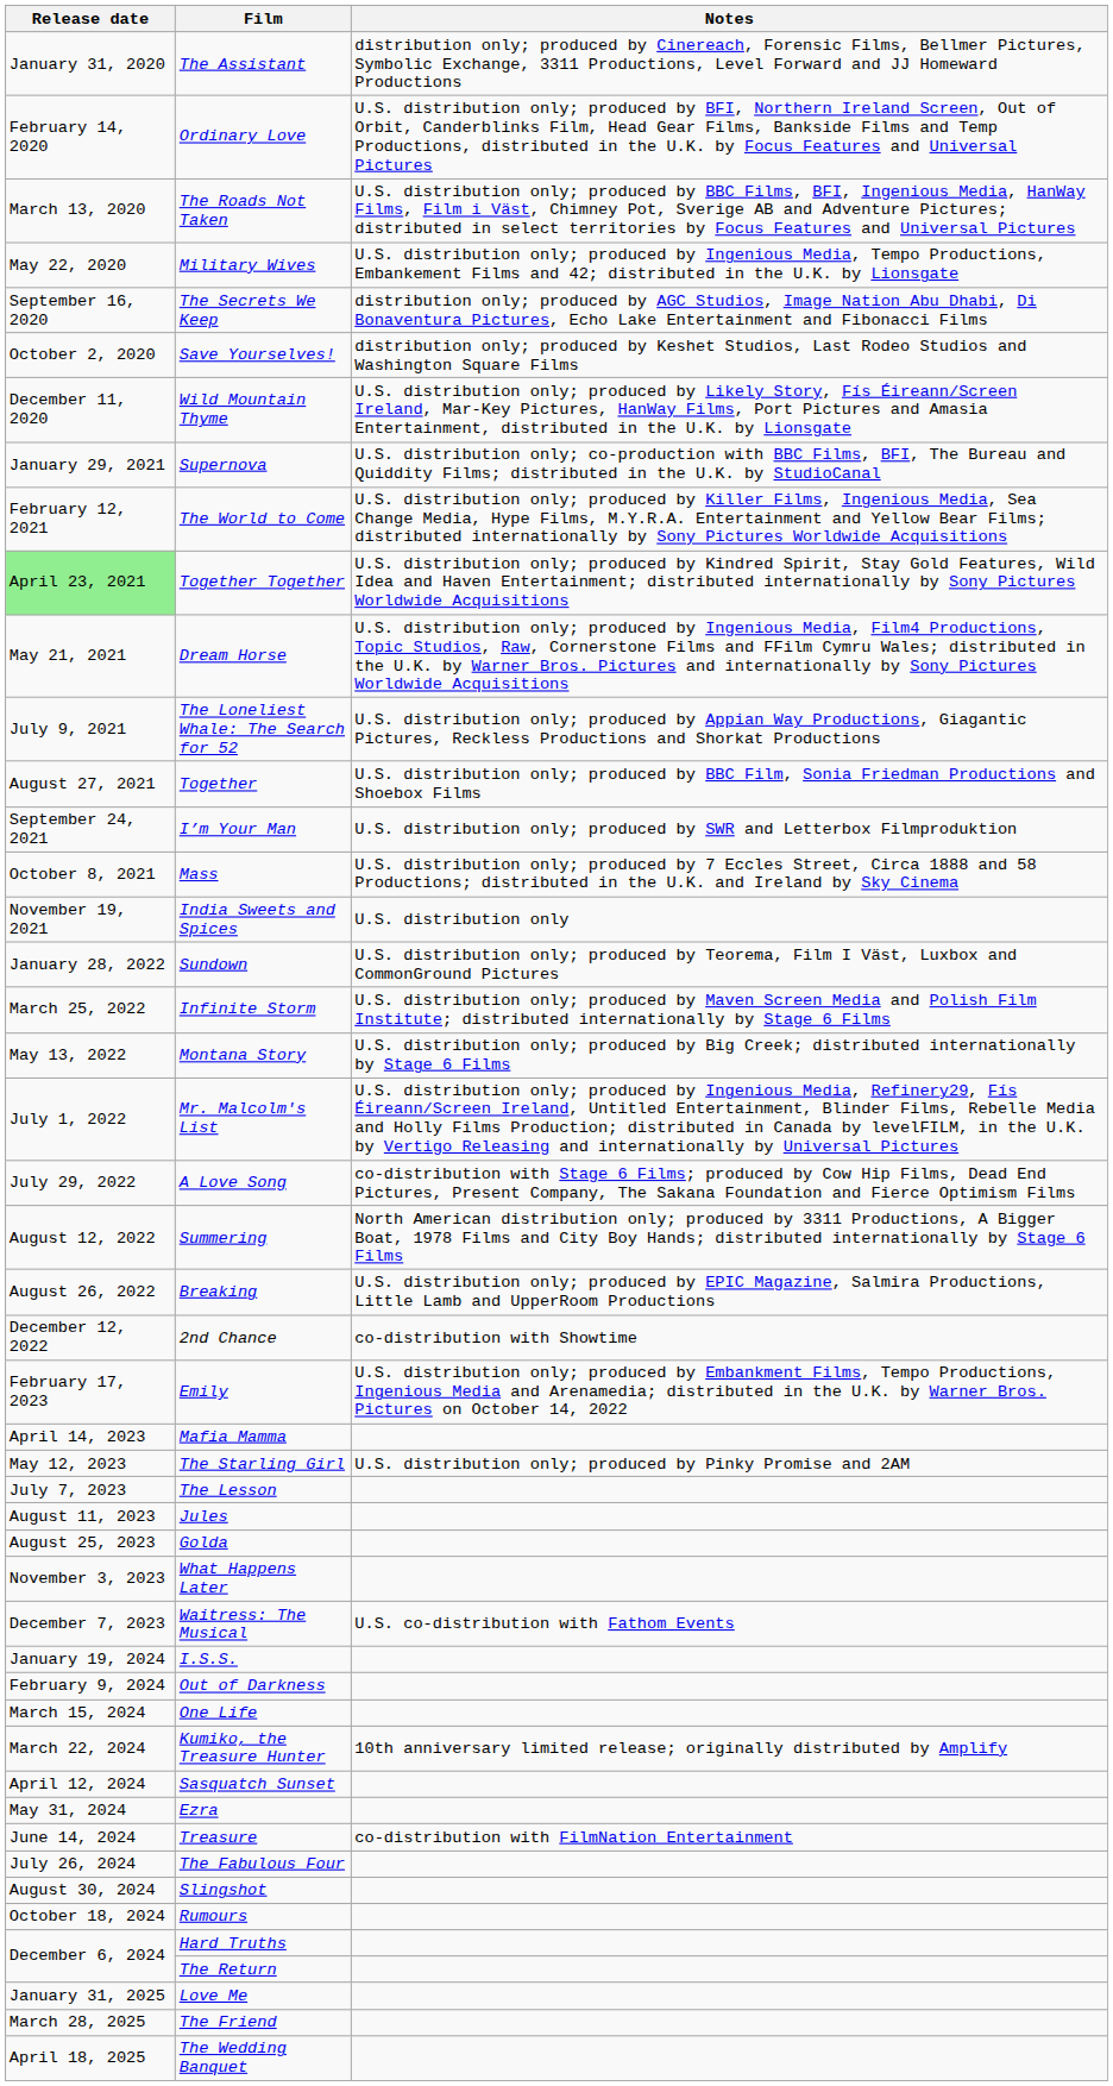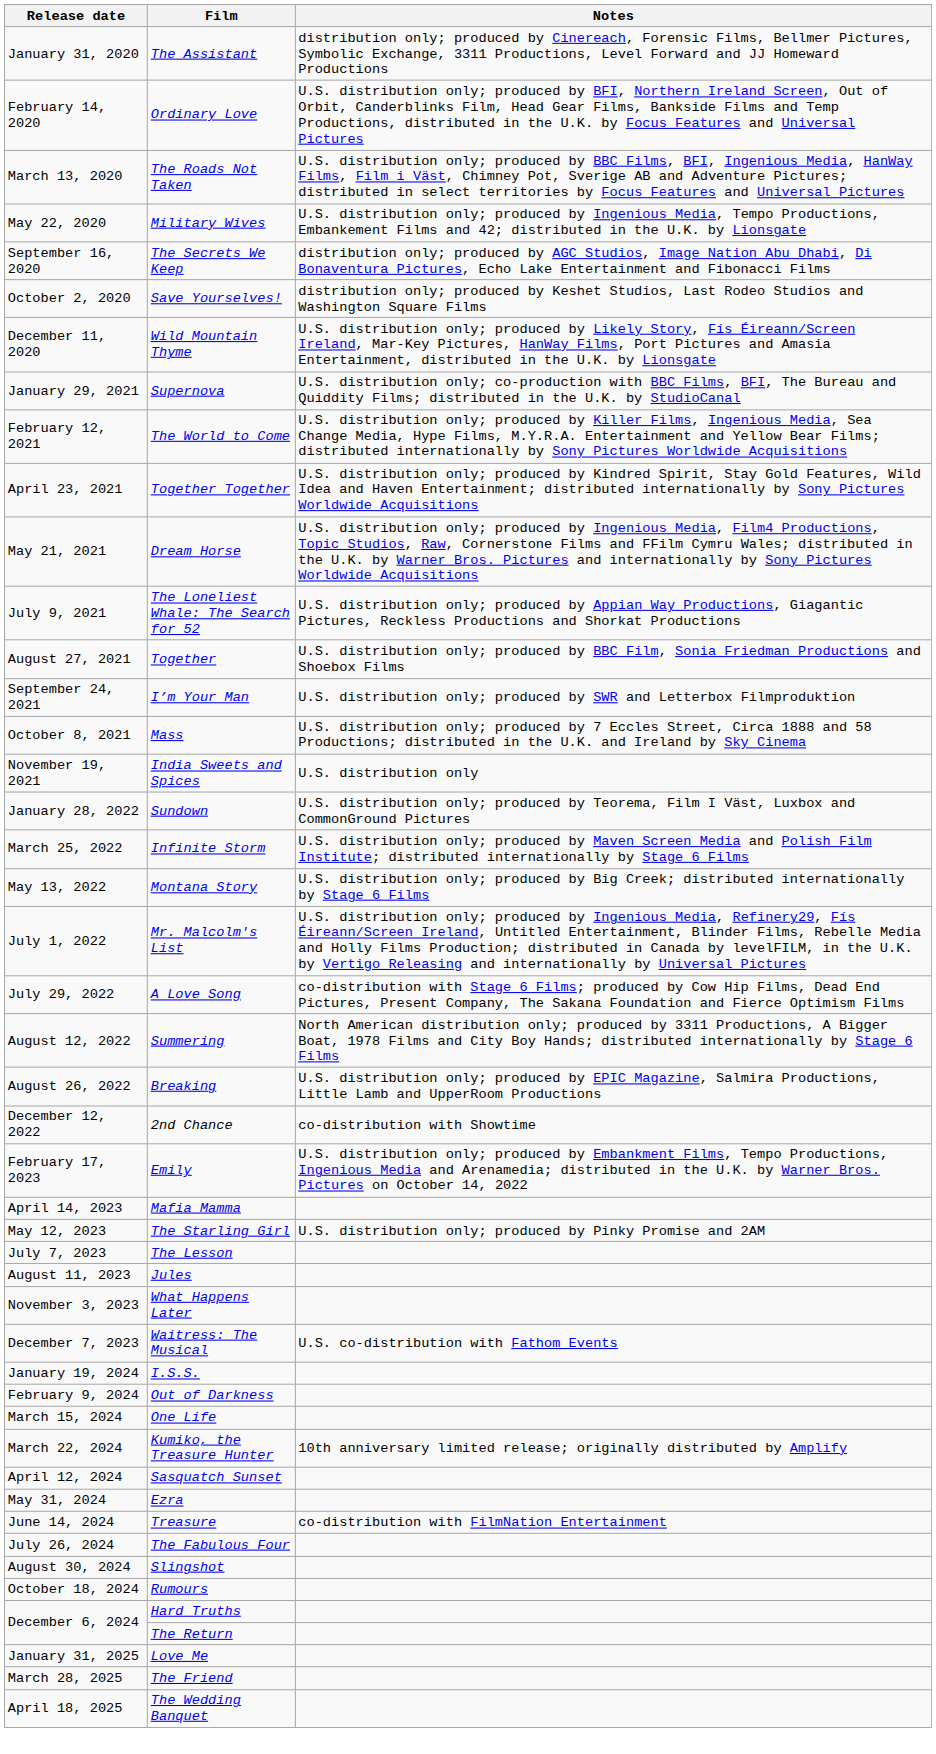Together Together | Release date: lightgreen background -> no background
- row: August 25, 2023 | Golda
